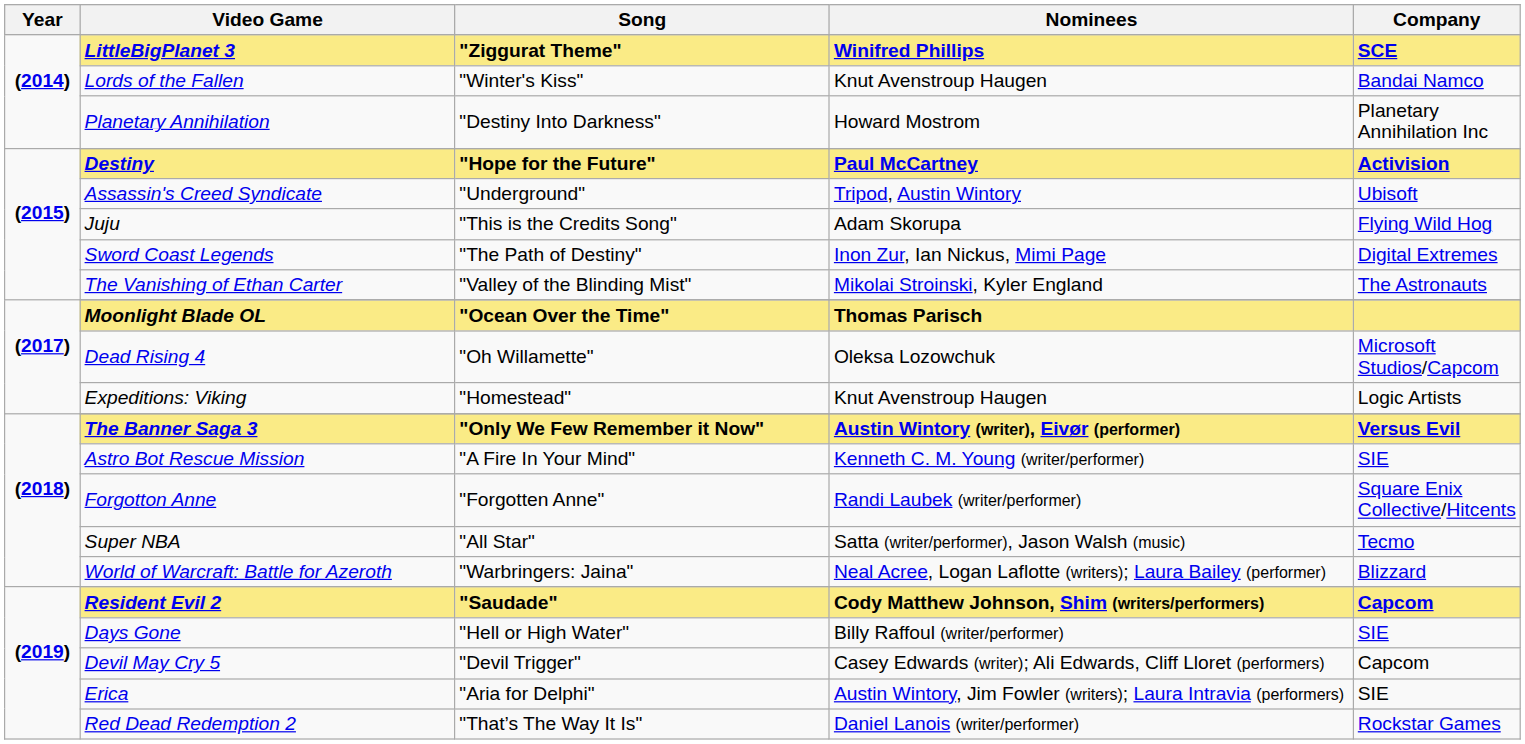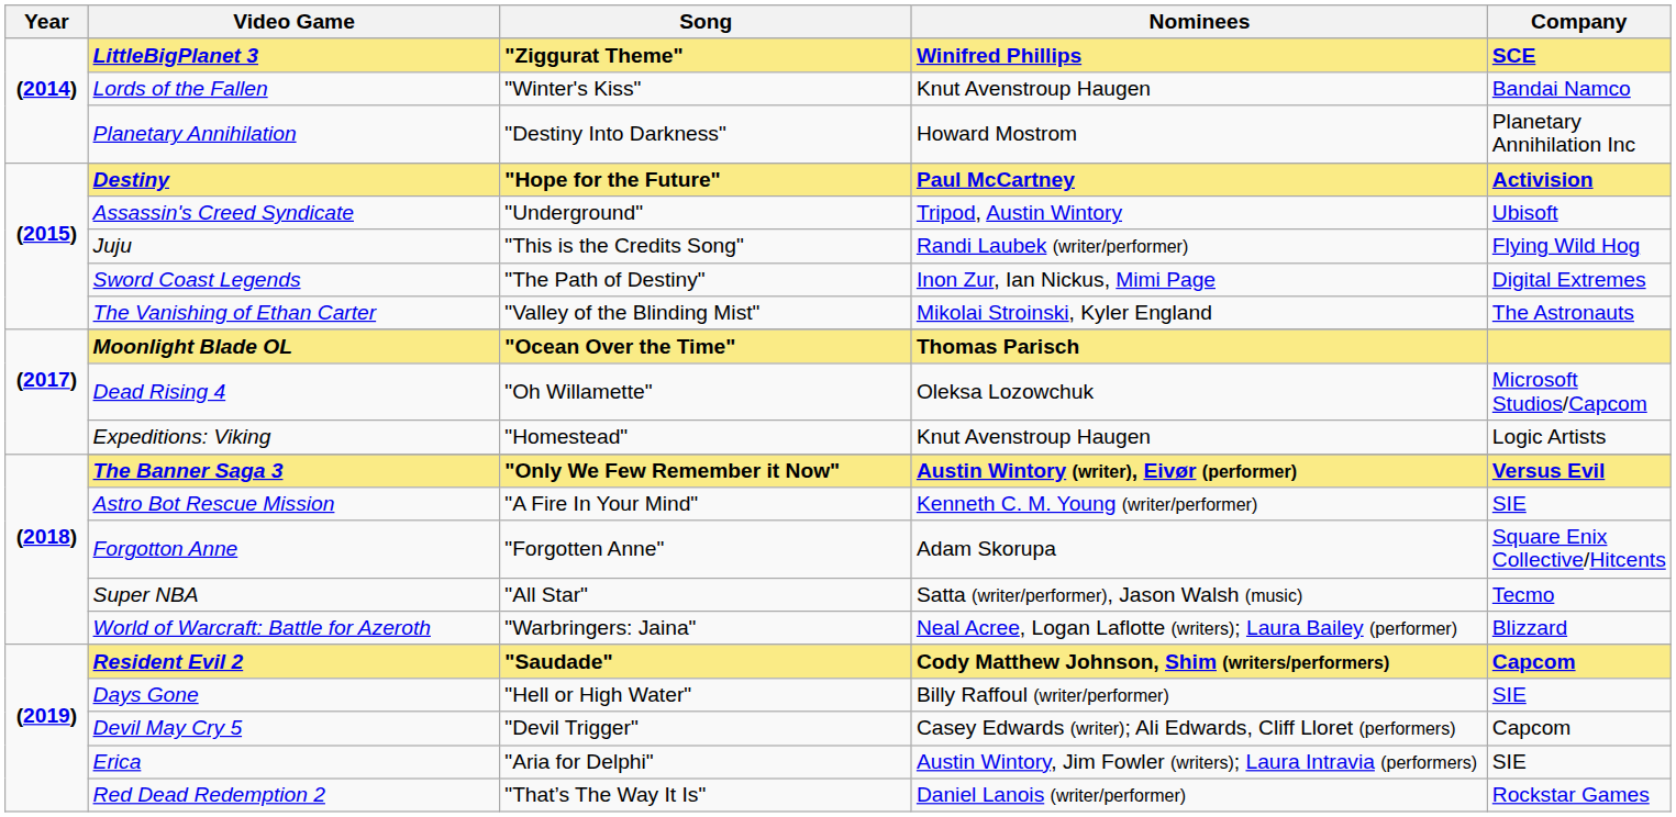Juju | Nominees: Adam Skorupa -> Randi Laubek (writer/performer)
Forgotton Anne | Nominees: Randi Laubek (writer/performer) -> Adam Skorupa
